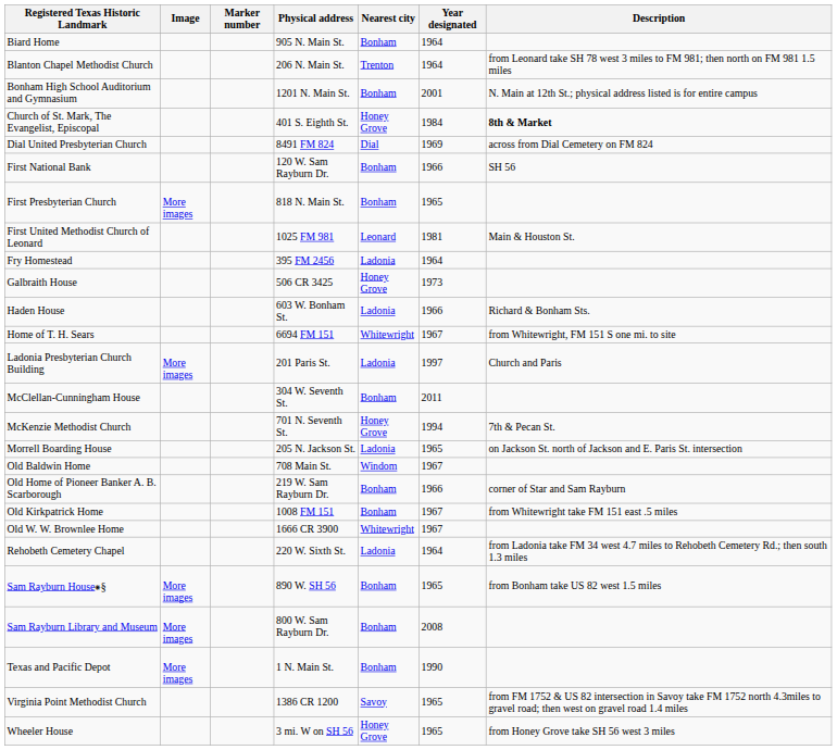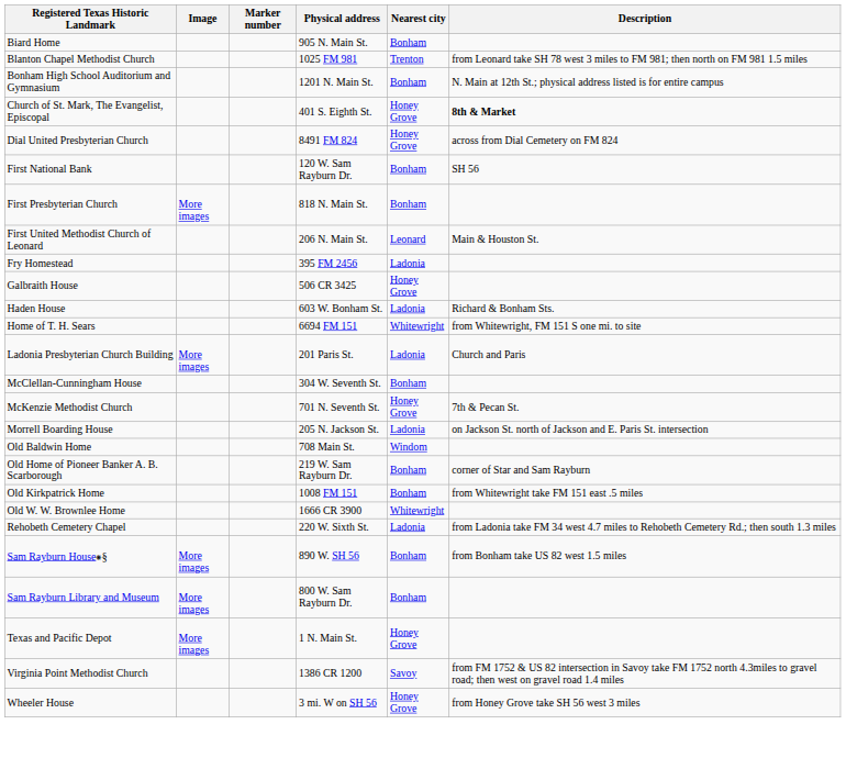- column: Year designated | 1964 | 1964 | 2001 | 1984 | 1969 | 1966 | 1965 | 1981 | 1964 | 1973 | 1966 | 1967 | 1997 | 2011 | 1994 | 1965 | 1967 | 1966 | 1967 | 1967 | 1964 | 1965 | 2008 | 1990 | 1965 | 1965
Blanton Chapel Methodist Church | Physical address: 206 N. Main St. -> 1025 FM 981
Dial United Presbyterian Church | Nearest city: Dial -> Honey Grove
First United Methodist Church of Leonard | Physical address: 1025 FM 981 -> 206 N. Main St.
Texas and Pacific Depot | Nearest city: Bonham -> Honey Grove
